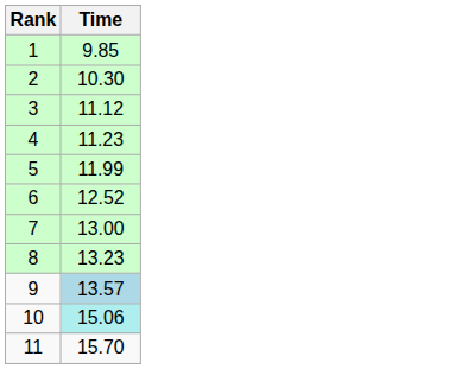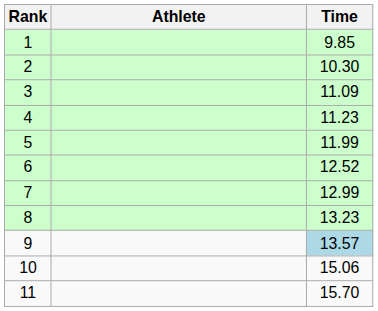+ column: Athlete
3 | Time: 11.12 -> 11.09
7 | Time: 13.00 -> 12.99
10 | Time: paleturquoise background -> no background
